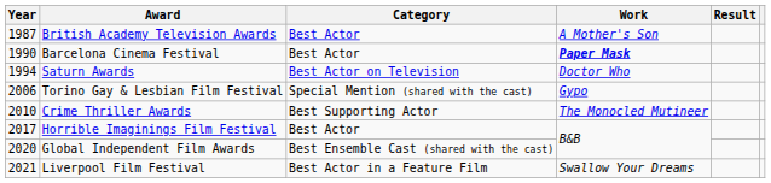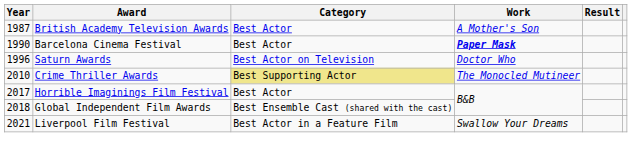Saturn Awards | Year: 1994 -> 1996
- row: 2006 | Torino Gay & Lesbian Film Festival | Special Mention (shared with the cast) | Gypo
Crime Thriller Awards | Category: no background -> khaki background
Global Independent Film Awards | Year: 2020 -> 2018
